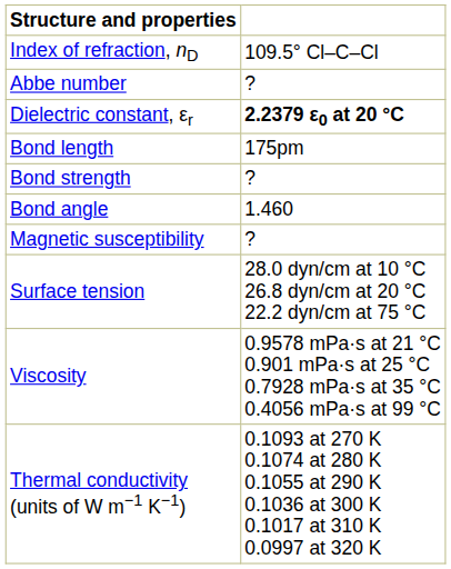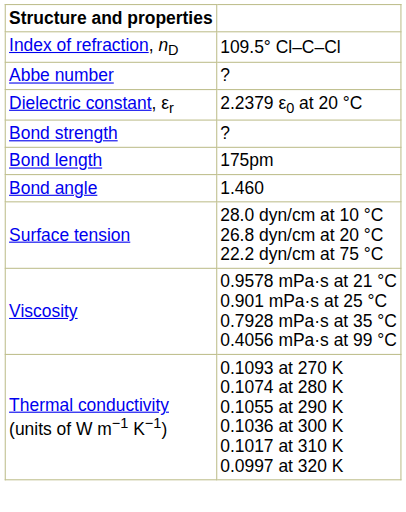Dielectric constant, εr | column 2: bold -> normal
rows swapped: Bond strength <-> Bond length
- row: Magnetic susceptibility | ?
